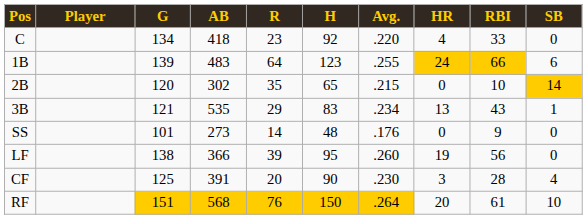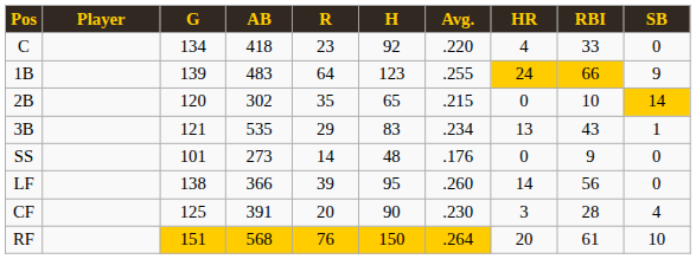1B | SB: 6 -> 9
LF | HR: 19 -> 14
